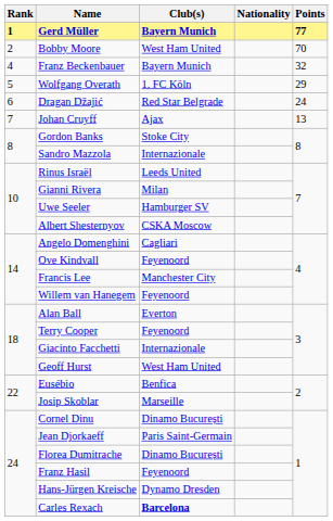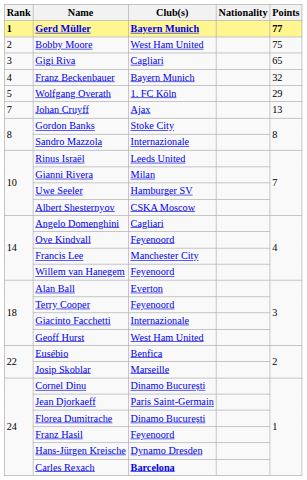Bobby Moore | Points: 70 -> 75
+ row: 3 | Gigi Riva | Cagliari | 65
- row: 6 | Dragan Džajić | Red Star Belgrade | 24
